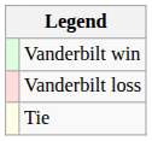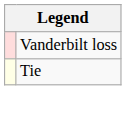- row: Vanderbilt win
